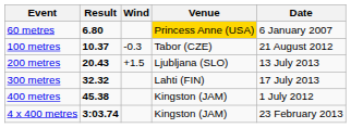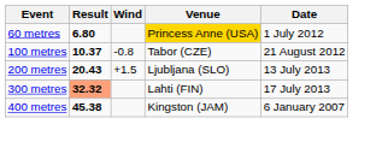60 metres | Date: 6 January 2007 -> 1 July 2012
100 metres | Wind: -0.3 -> -0.8
300 metres | Result: no background -> lightsalmon background
400 metres | Date: 1 July 2012 -> 6 January 2007
- row: 4 x 400 metres | 3:03.74 | Kingston (JAM) | 23 February 2013
